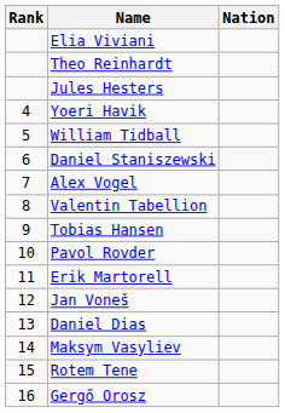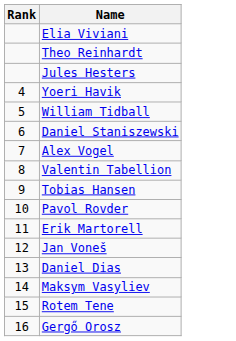- column: Nation
